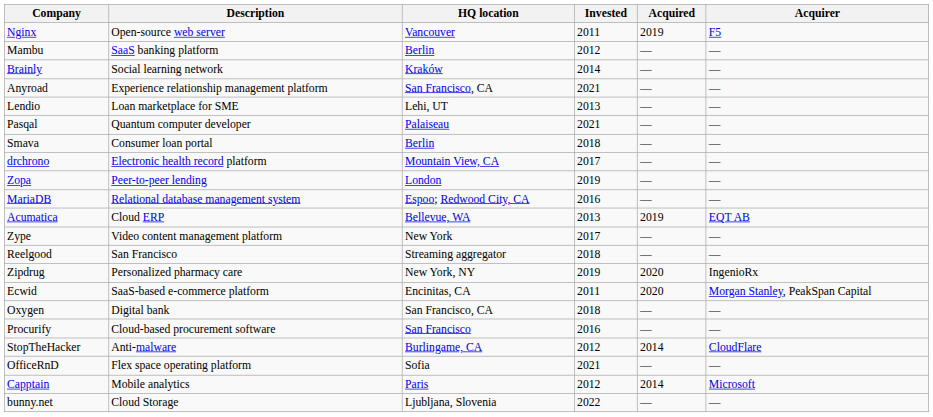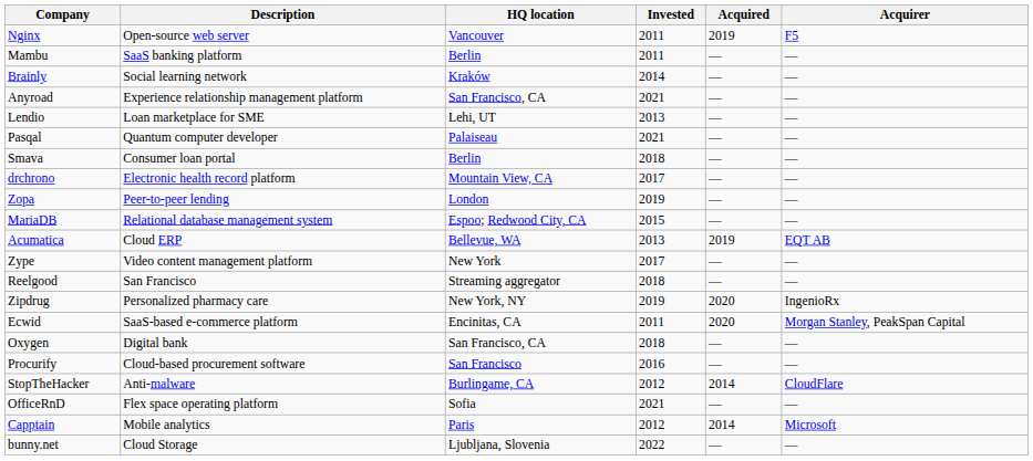Mambu | Invested: 2012 -> 2011
MariaDB | Invested: 2016 -> 2015
